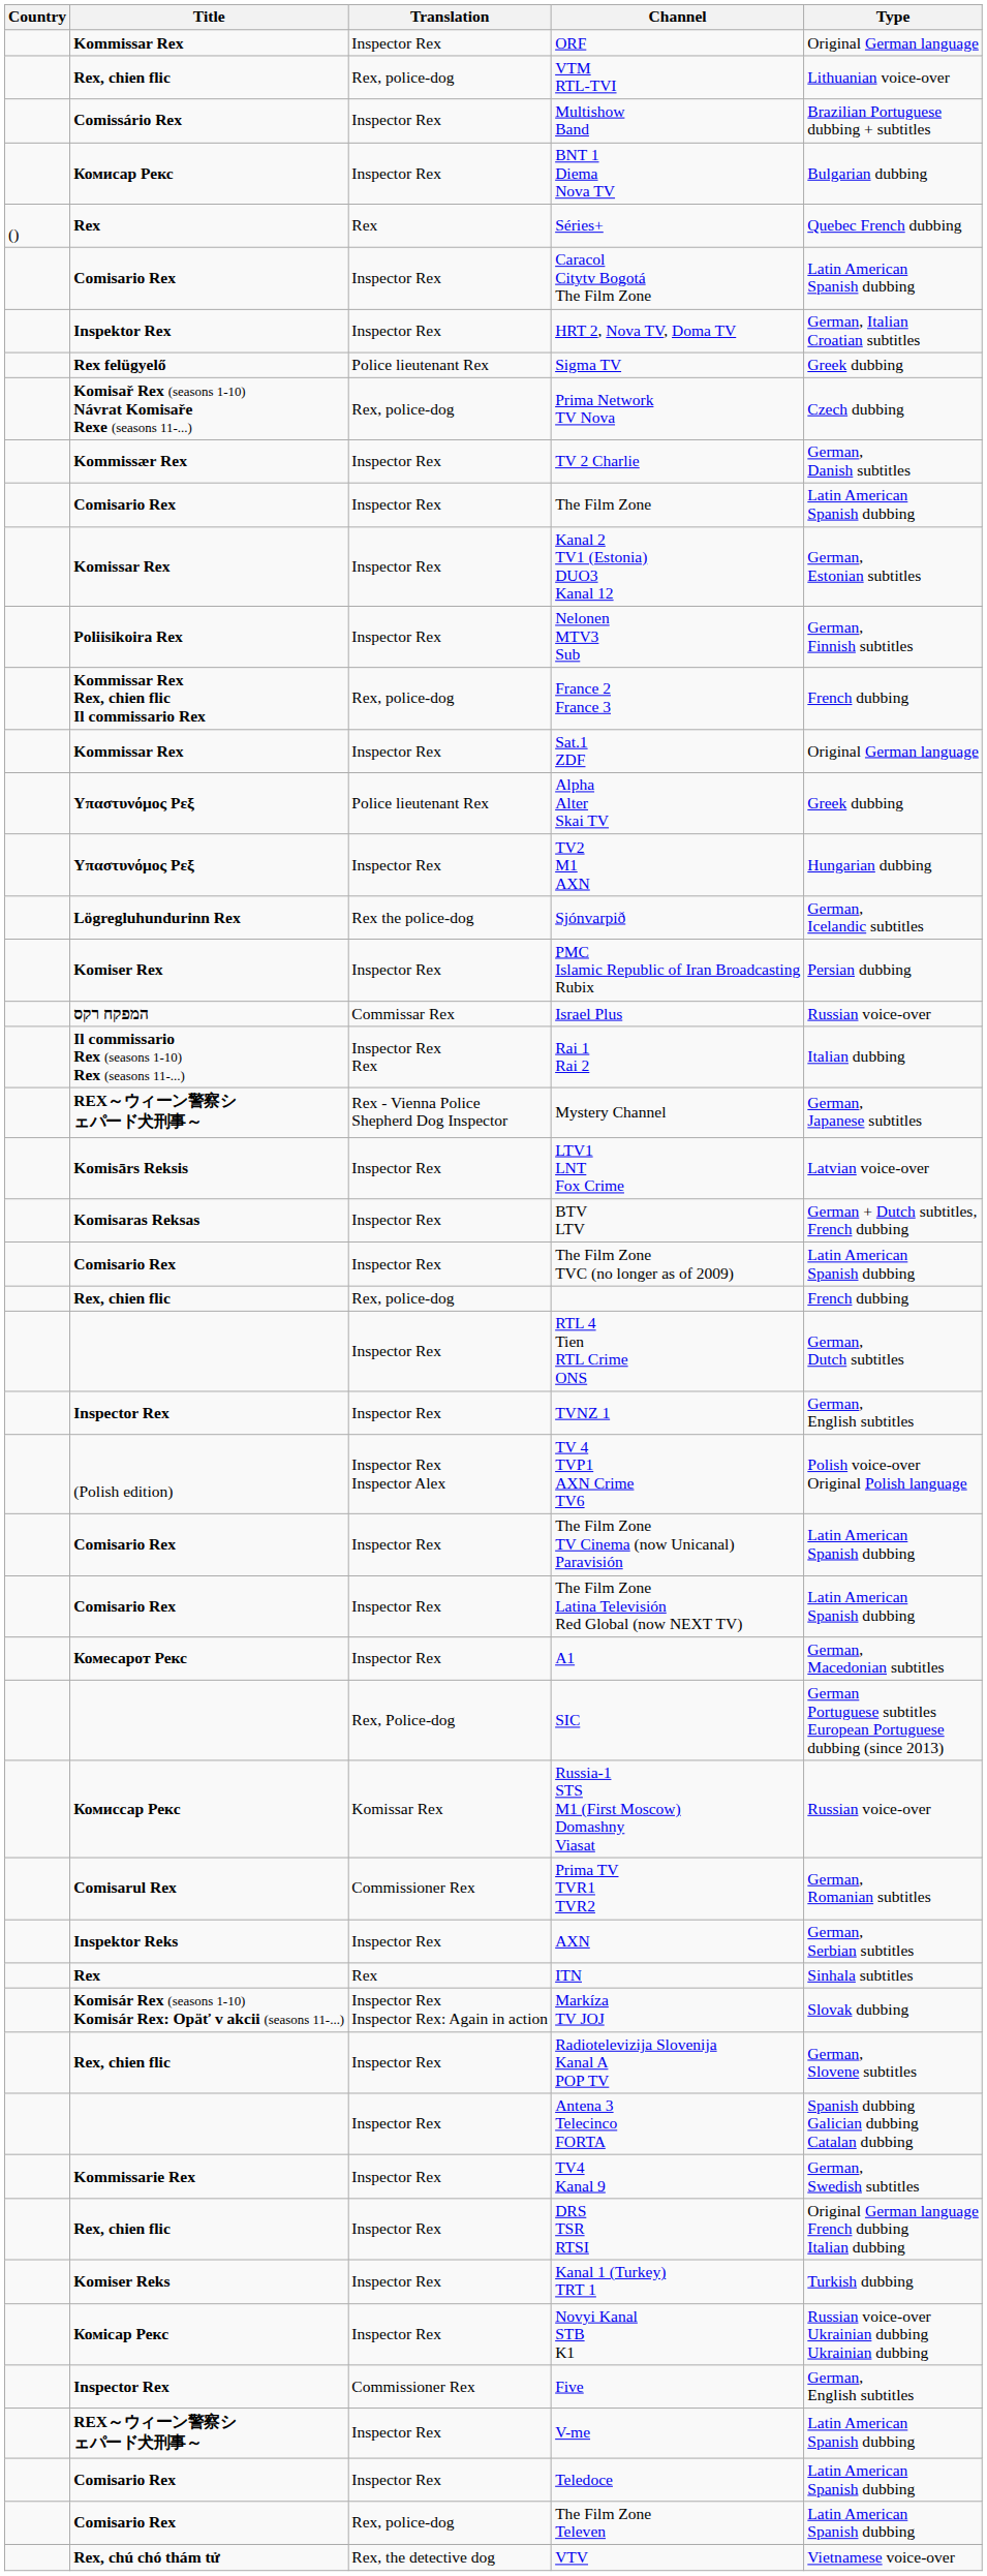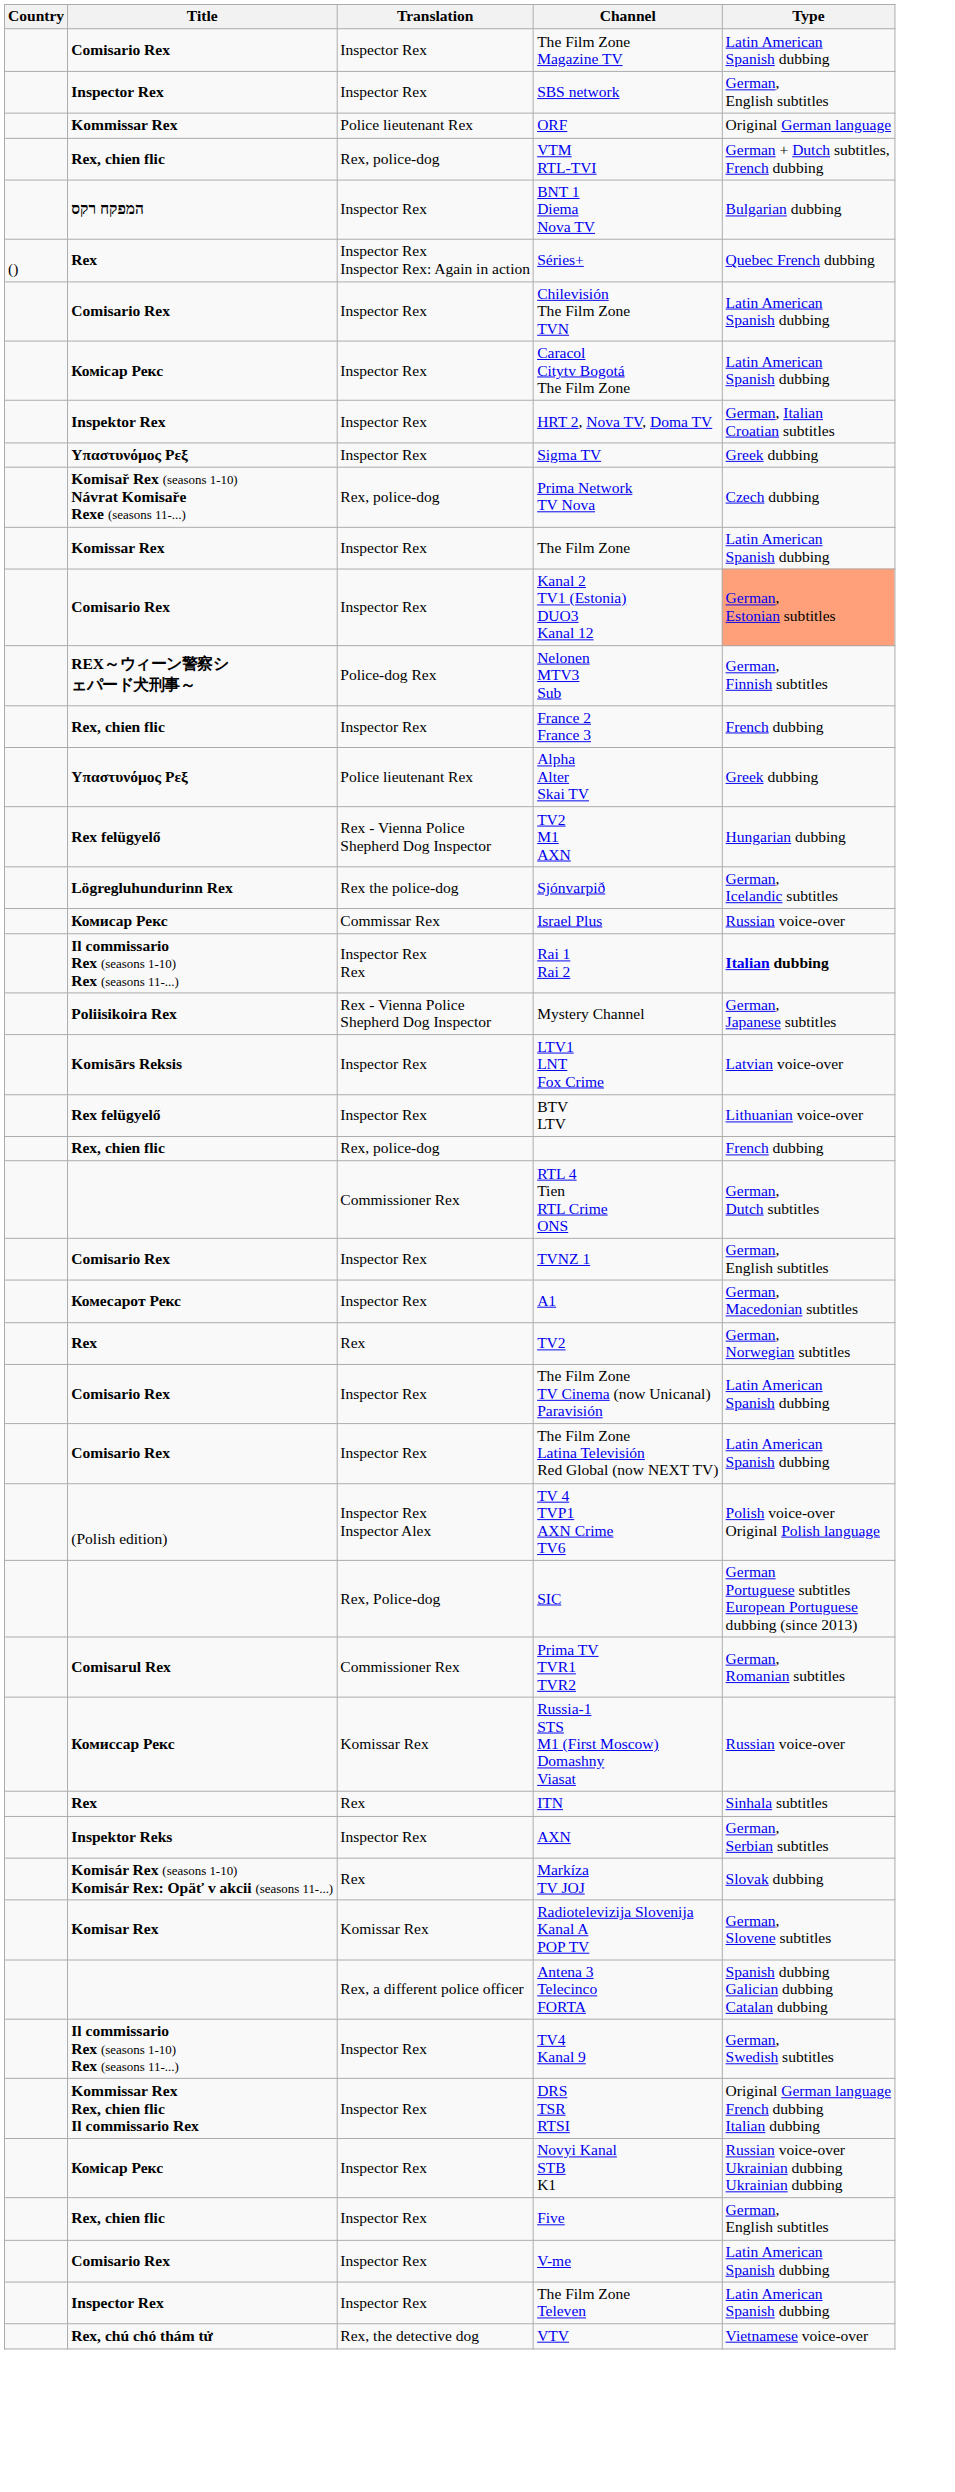+ row: Comisario Rex | Inspector Rex | The Film Zone Magazine TV | Latin American Spanish dubbing
+ row: Inspector Rex | Inspector Rex | SBS network | German, English subtitles
ORF | Translation: Inspector Rex -> Police lieutenant Rex
VTM RTL-TVI | Type: Lithuanian voice-over -> German + Dutch subtitles, French dubbing
- row: Comissário Rex | Inspector Rex | Multishow Band | Brazilian Portuguese dubbing + subtitles
BNT 1 Diema Nova TV | Title: Комисар Рекс -> המפקח רקס
Séries+ | Translation: Rex -> Inspector Rex Inspector Rex: Again in action
+ row: Comisario Rex | Inspector Rex | Chilevisión The Film Zone TVN | Latin American Spanish dubbing
Caracol Citytv Bogotá The Film Zone | Title: Comisario Rex -> Комісар Рекс
Sigma TV | Title: Rex felügyelő -> Υπαστυνόμος Ρεξ
Sigma TV | Translation: Police lieutenant Rex -> Inspector Rex
- row: Kommissær Rex | Inspector Rex | TV 2 Charlie | German, Danish subtitles
The Film Zone | Title: Comisario Rex -> Komissar Rex
Kanal 2 TV1 (Estonia) DUO3 Kanal 12 | Title: Komissar Rex -> Comisario Rex
Kanal 2 TV1 (Estonia) DUO3 Kanal 12 | Type: no background -> lightsalmon background
Nelonen MTV3 Sub | Title: Poliisikoira Rex -> REX～ウィーン警察シ ェパード犬刑事～
Nelonen MTV3 Sub | Translation: Inspector Rex -> Police-dog Rex
France 2 France 3 | Title: Kommissar Rex Rex, chien flic Il commissario Rex -> Rex, chien flic
France 2 France 3 | Translation: Rex, police-dog -> Inspector Rex
- row: Kommissar Rex | Inspector Rex | Sat.1 ZDF | Original German language
TV2 M1 AXN | Title: Υπαστυνόμος Ρεξ -> Rex felügyelő
TV2 M1 AXN | Translation: Inspector Rex -> Rex - Vienna Police Shepherd Dog Inspector
- row: Komiser Rex | Inspector Rex | PMC Islamic Republic of Iran Broadcasting Rubix | Persian dubbing
Israel Plus | Title: המפקח רקס -> Комисар Рекс
Rai 1 Rai 2 | Type: normal -> bold
Mystery Channel | Title: REX～ウィーン警察シ ェパード犬刑事～ -> Poliisikoira Rex
BTV LTV | Title: Komisaras Reksas -> Rex felügyelő
BTV LTV | Type: German + Dutch subtitles, French dubbing -> Lithuanian voice-over
- row: Comisario Rex | Inspector Rex | The Film Zone TVC (no longer as of 2009) | Latin American Spanish dubbing
RTL 4 Tien RTL Crime ONS | Translation: Inspector Rex -> Commissioner Rex
TVNZ 1 | Title: Inspector Rex -> Comisario Rex
rows swapped: A1 <-> TV 4 TVP1 AXN Crime TV6
+ row: Rex | Rex | TV2 | German, Norwegian subtitles
rows swapped: Prima TV TVR1 TVR2 <-> Russia-1 STS M1 (First Moscow) Domashny Viasat
rows swapped: AXN <-> ITN
Markíza TV JOJ | Translation: Inspector Rex Inspector Rex: Again in action -> Rex
Radiotelevizija Slovenija Kanal A POP TV | Title: Rex, chien flic -> Komisar Rex
Radiotelevizija Slovenija Kanal A POP TV | Translation: Inspector Rex -> Komissar Rex
Antena 3 Telecinco FORTA | Translation: Inspector Rex -> Rex, a different police officer
TV4 Kanal 9 | Title: Kommissarie Rex -> Il commissario Rex (seasons 1-10) Rex (seasons 11-...)
DRS TSR RTSI | Title: Rex, chien flic -> Kommissar Rex Rex, chien flic Il commissario Rex
- row: Komiser Reks | Inspector Rex | Kanal 1 (Turkey) TRT 1 | Turkish dubbing
Five | Title: Inspector Rex -> Rex, chien flic
Five | Translation: Commissioner Rex -> Inspector Rex
V-me | Title: REX～ウィーン警察シ ェパード犬刑事～ -> Comisario Rex
- row: Comisario Rex | Inspector Rex | Teledoce | Latin American Spanish dubbing
The Film Zone Televen | Title: Comisario Rex -> Inspector Rex
The Film Zone Televen | Translation: Rex, police-dog -> Inspector Rex
